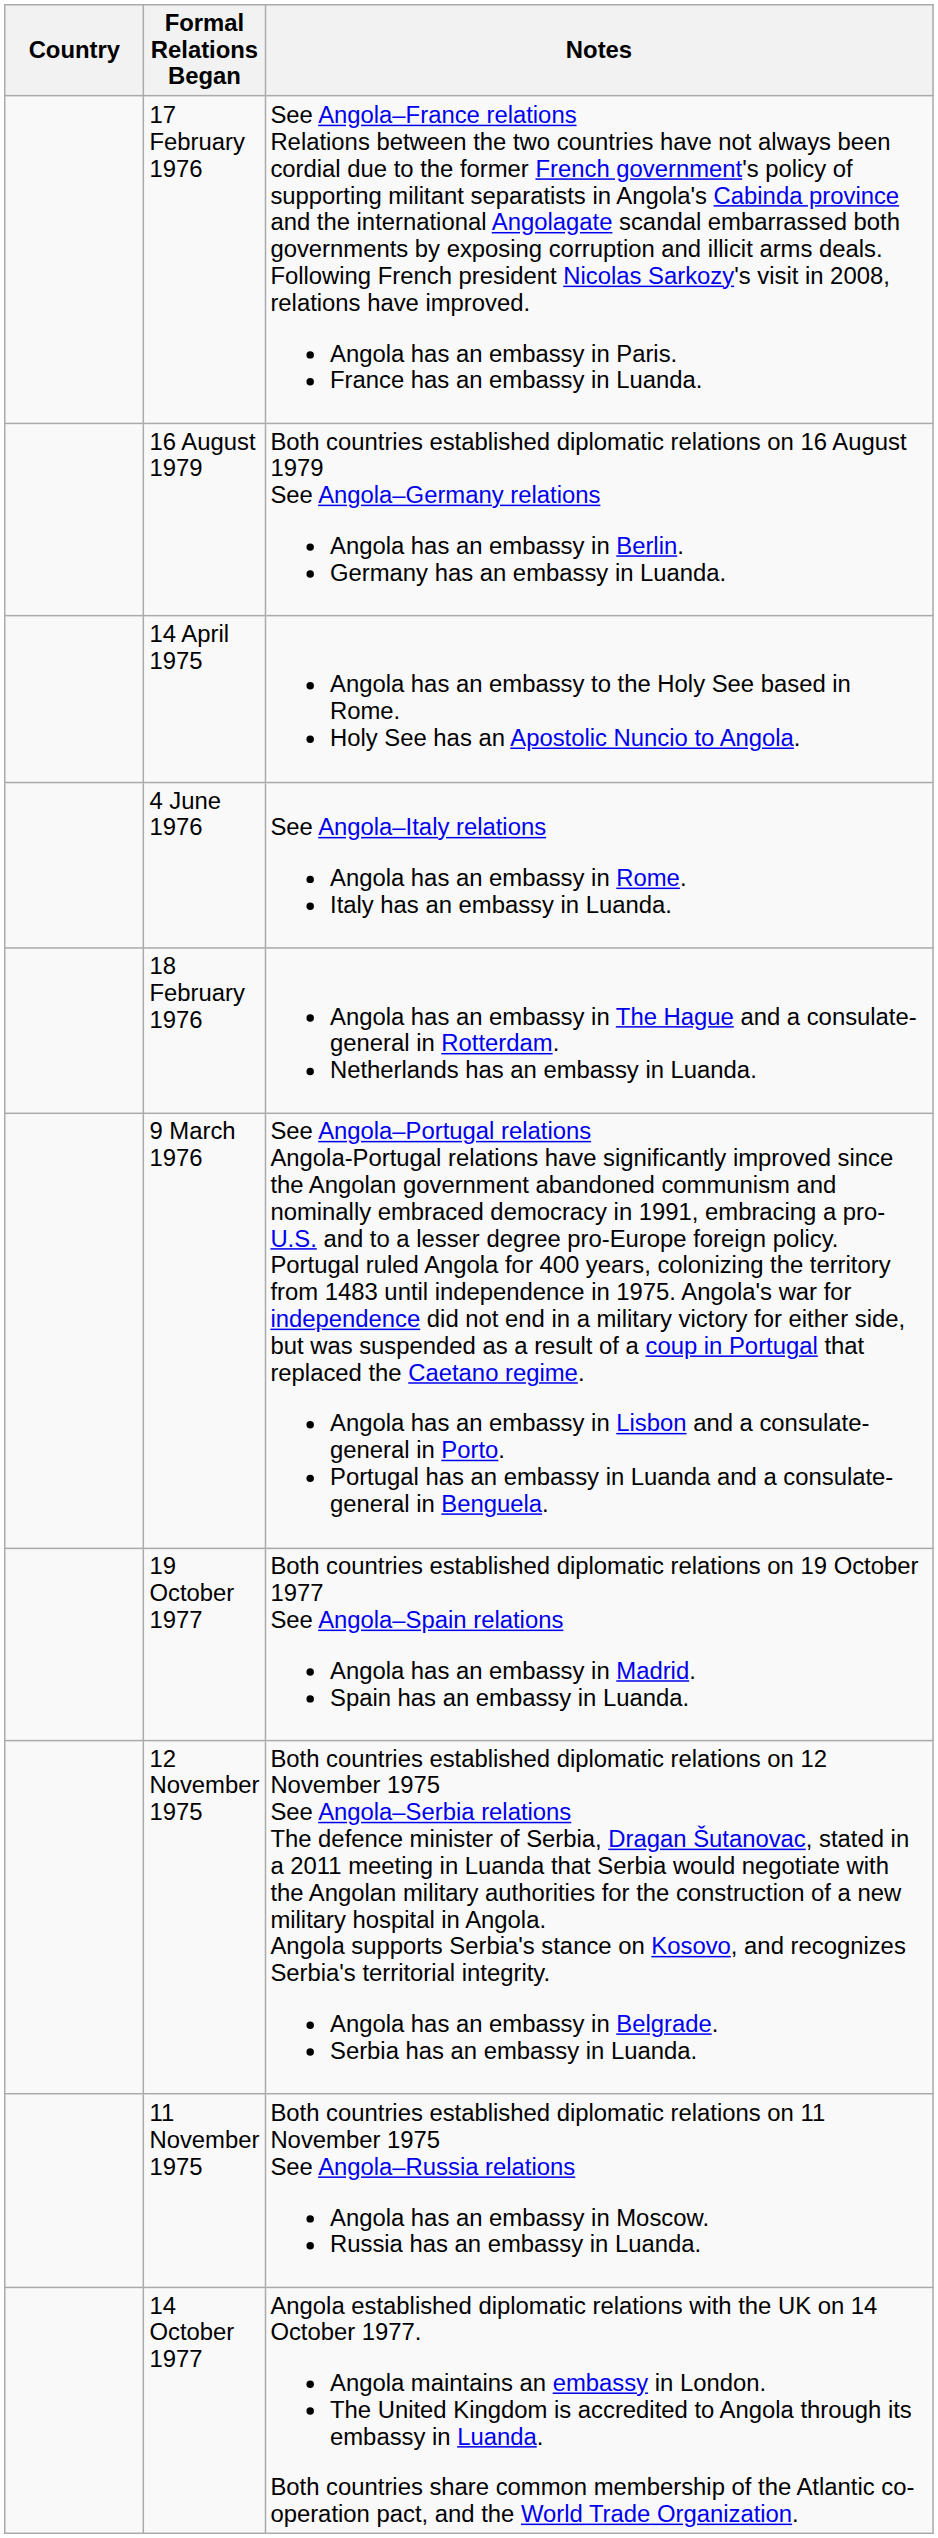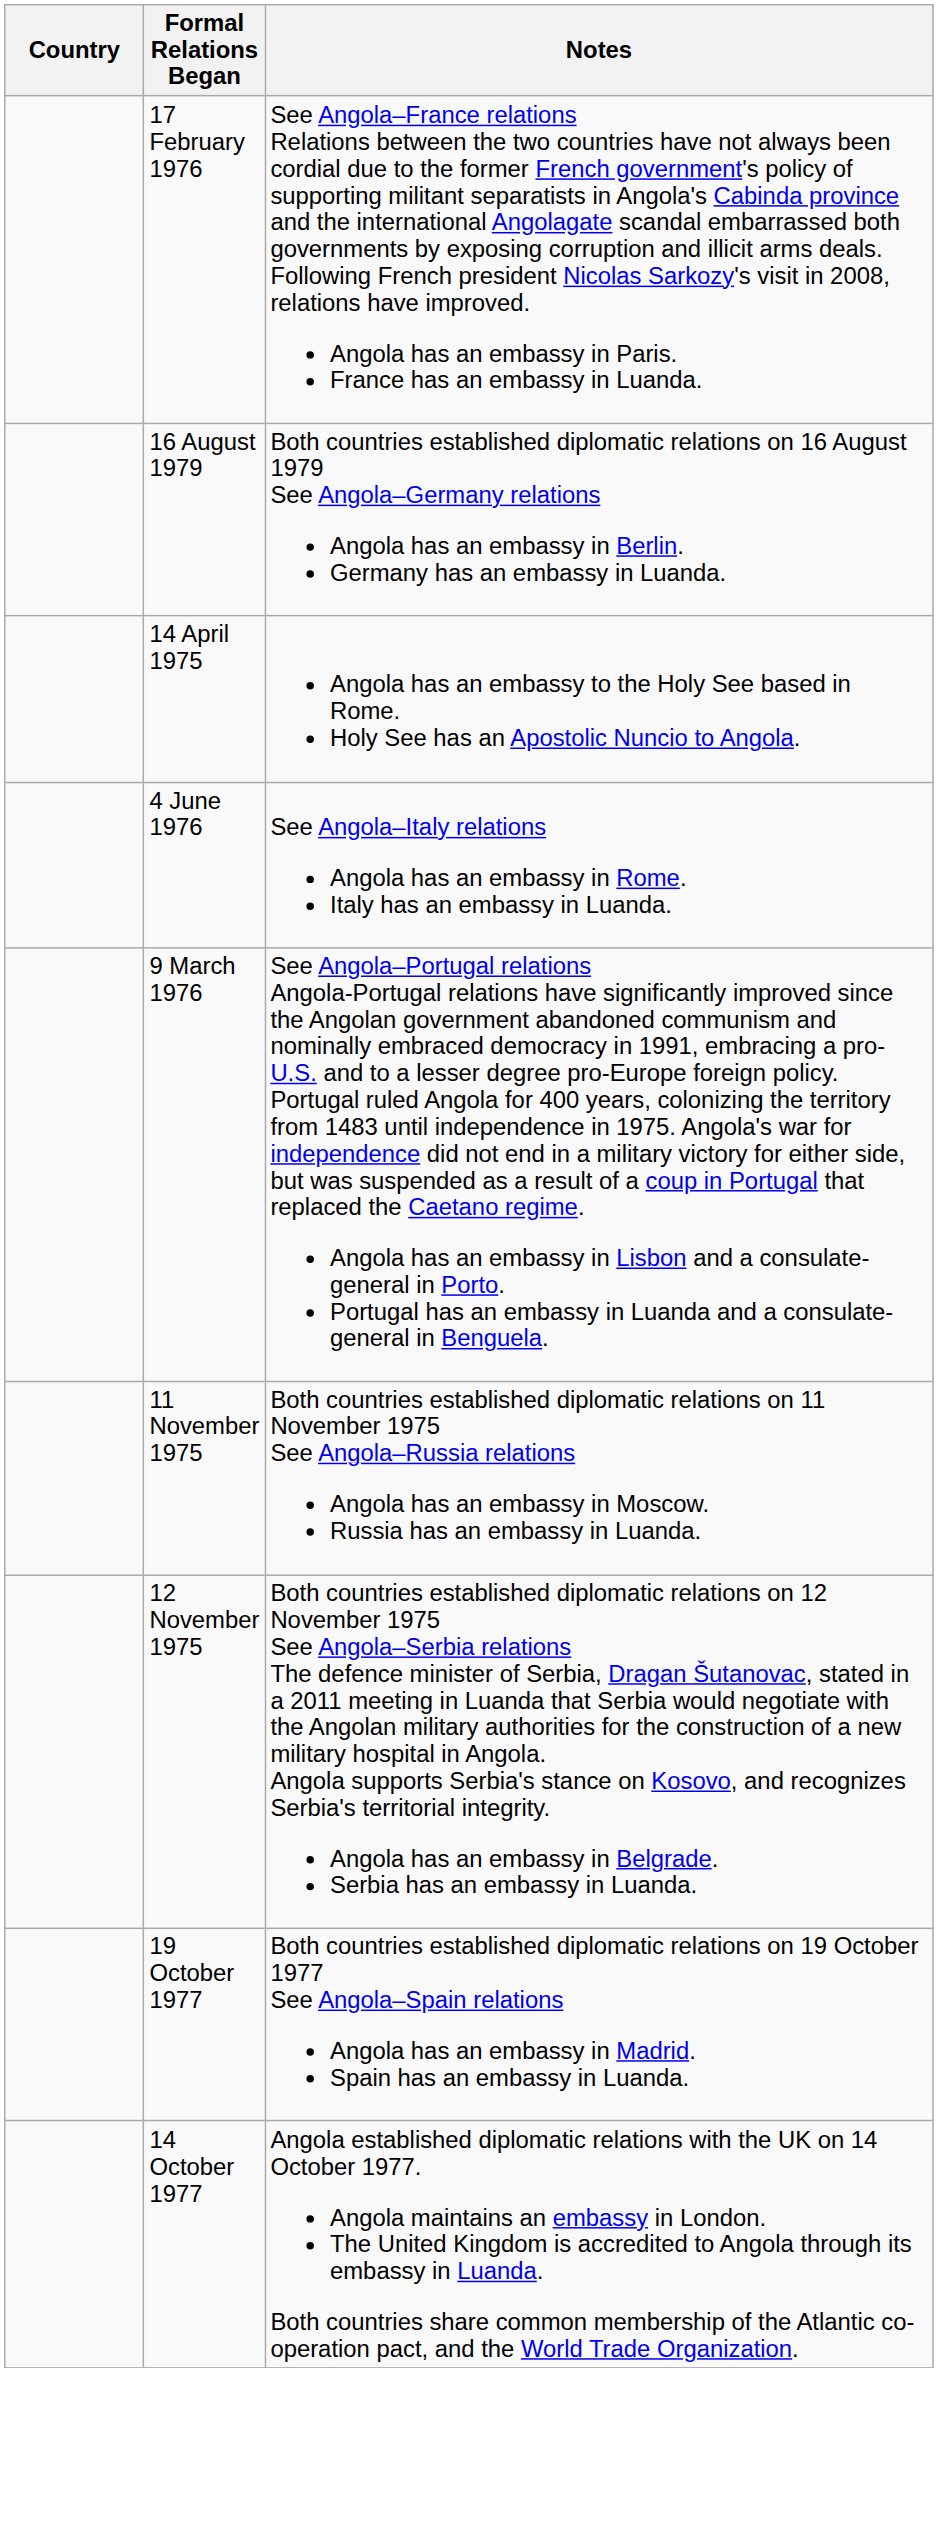- row: 18 February 1976 | Angola has an embassy in The Hague and a consulate-general in Rotterdam. Netherlands has an embassy in Luanda.
rows swapped: 11 November 1975 <-> 19 October 1977
